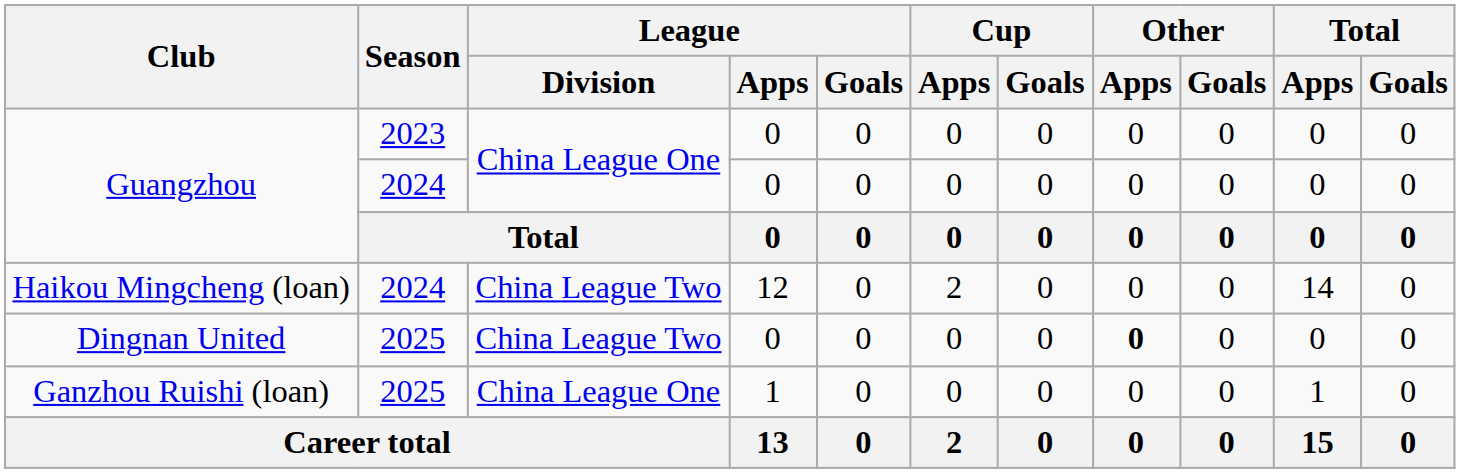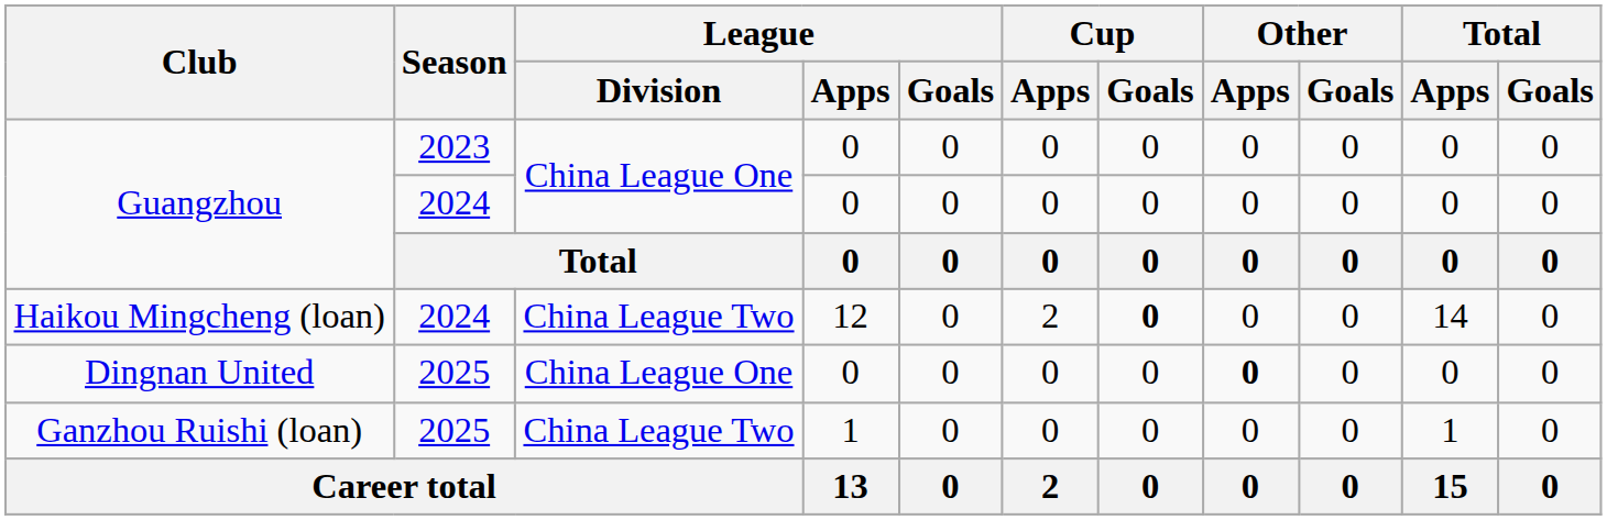Haikou Mingcheng (loan) | Cup / Goals: normal -> bold
Dingnan United | League / Division: China League Two -> China League One
Ganzhou Ruishi (loan) | League / Division: China League One -> China League Two
